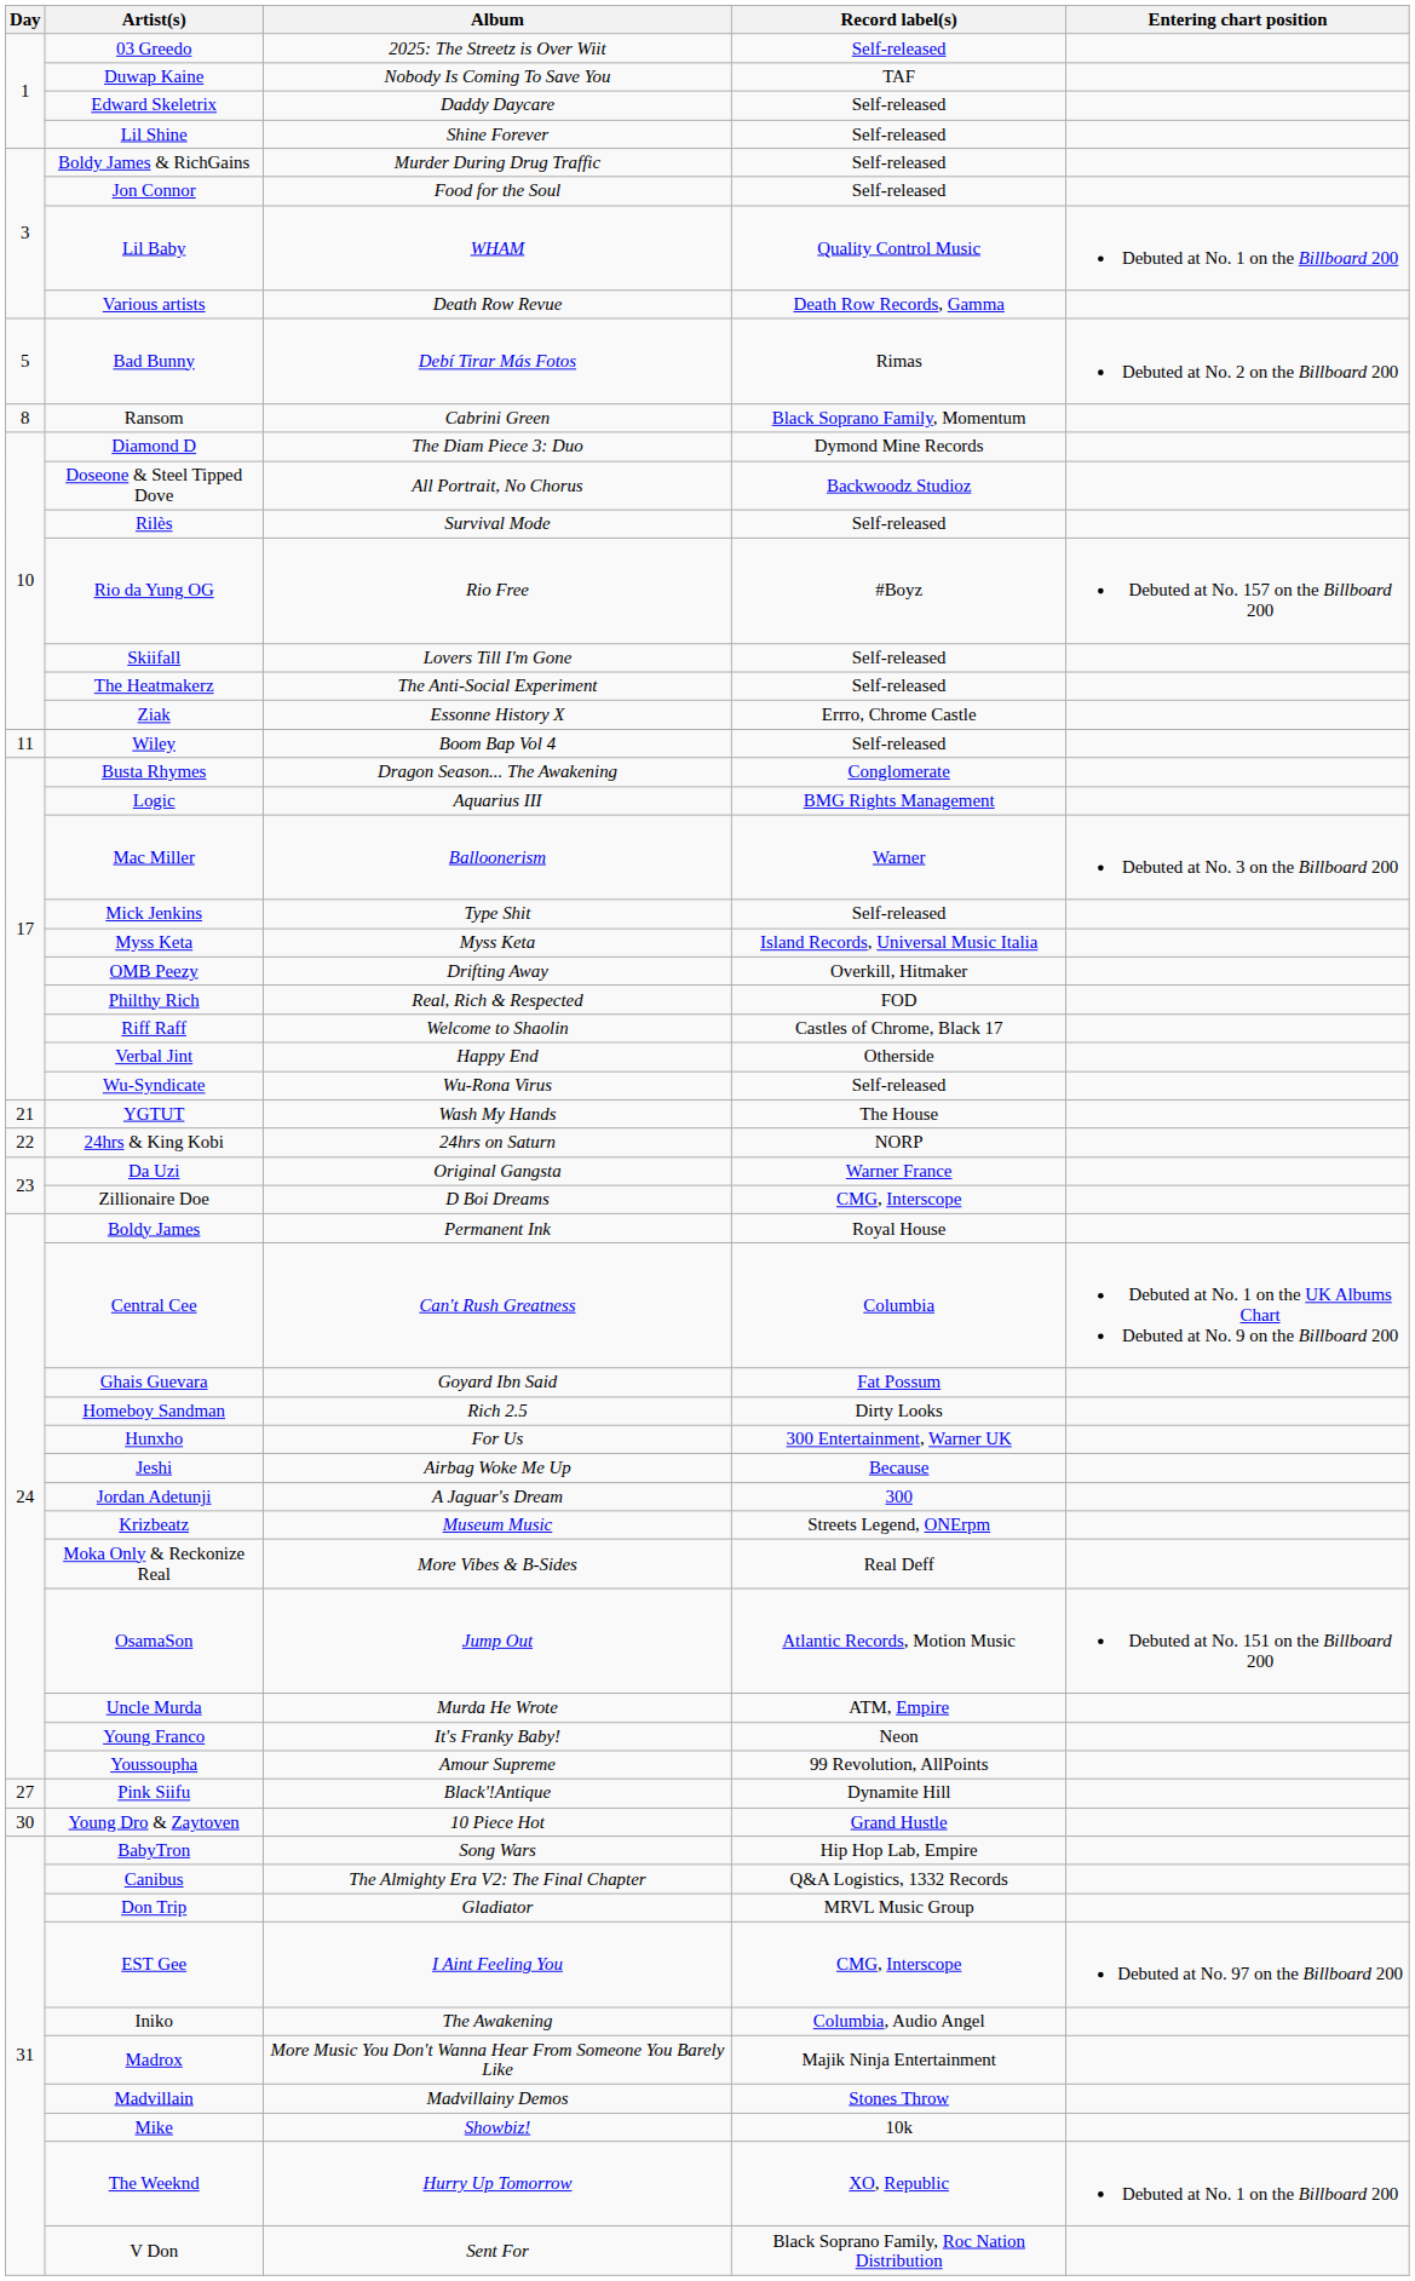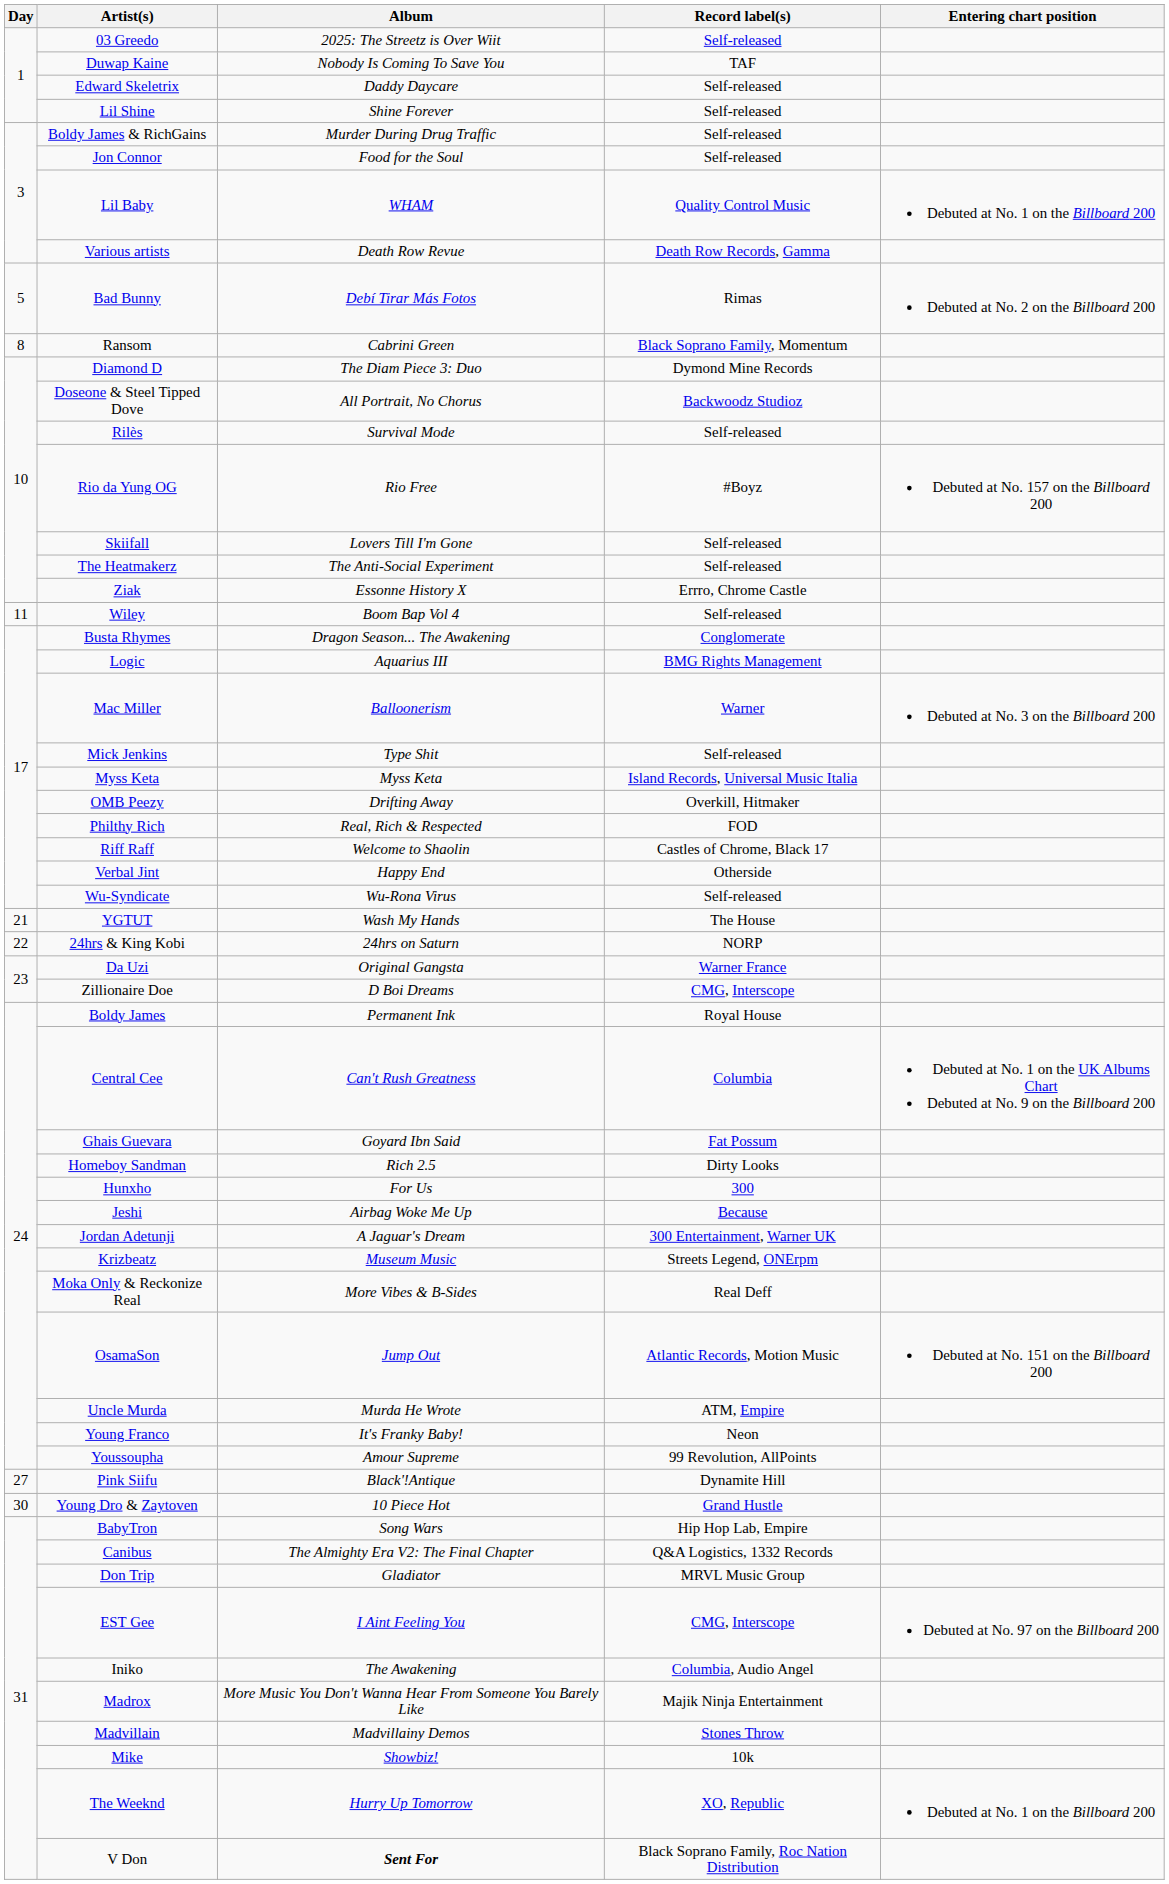Hunxho | Record label(s): 300 Entertainment, Warner UK -> 300
Jordan Adetunji | Record label(s): 300 -> 300 Entertainment, Warner UK
V Don | Album: normal -> bold
